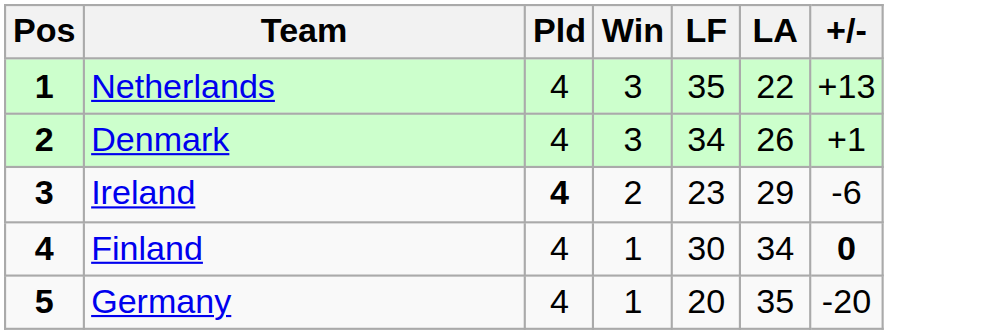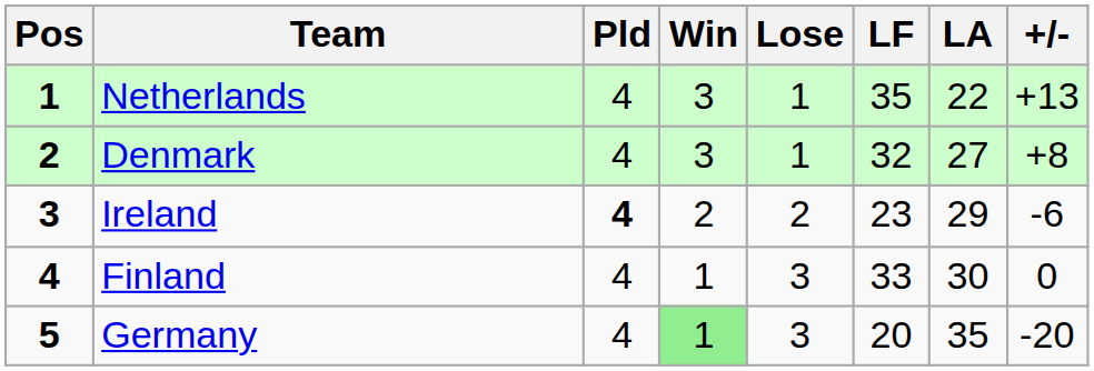+ column: Lose | 1 | 1 | 2 | 3 | 3
Denmark | LF: 34 -> 32
Denmark | LA: 26 -> 27
Denmark | +/-: +1 -> +8
Finland | LF: 30 -> 33
Finland | LA: 34 -> 30
Finland | +/-: bold -> normal
Germany | Win: no background -> lightgreen background
